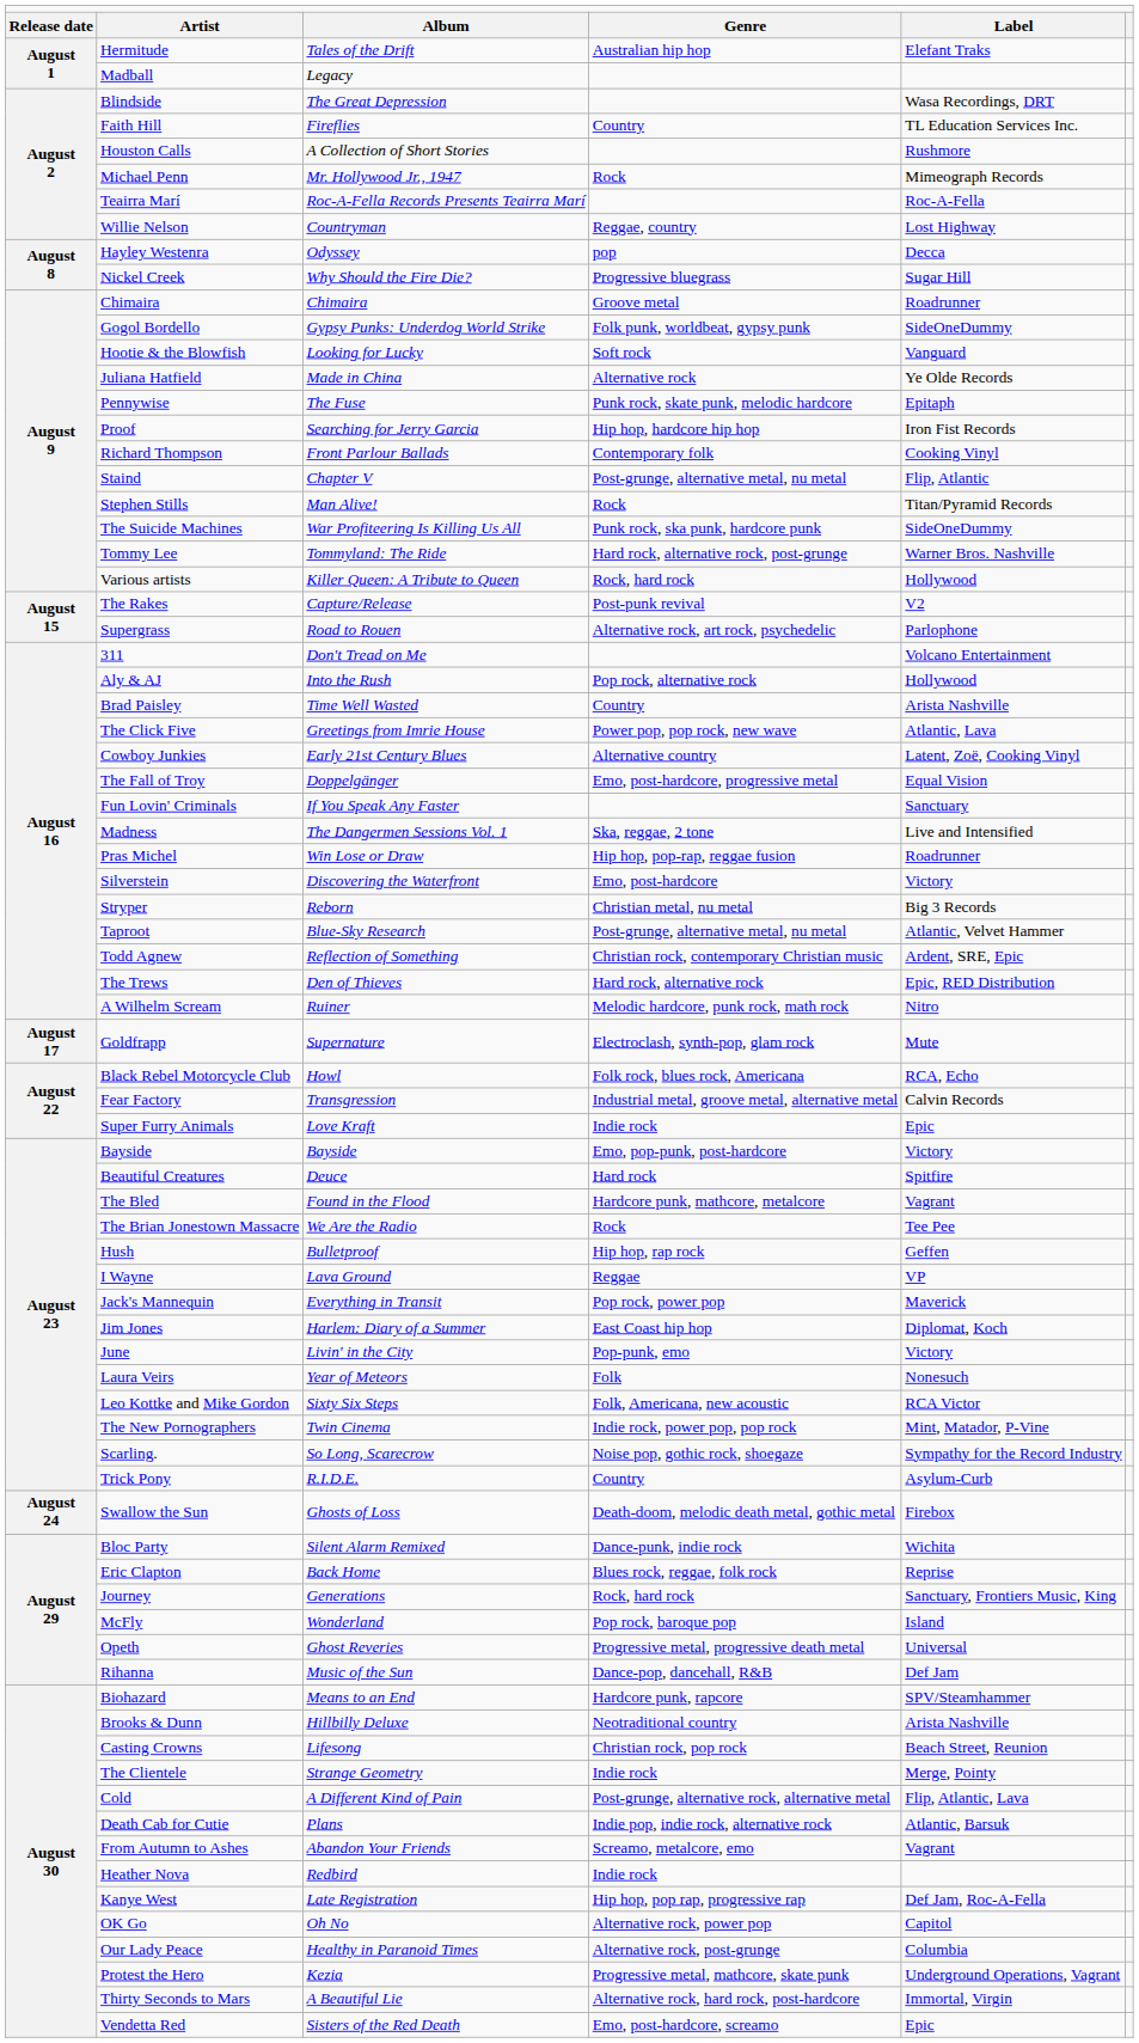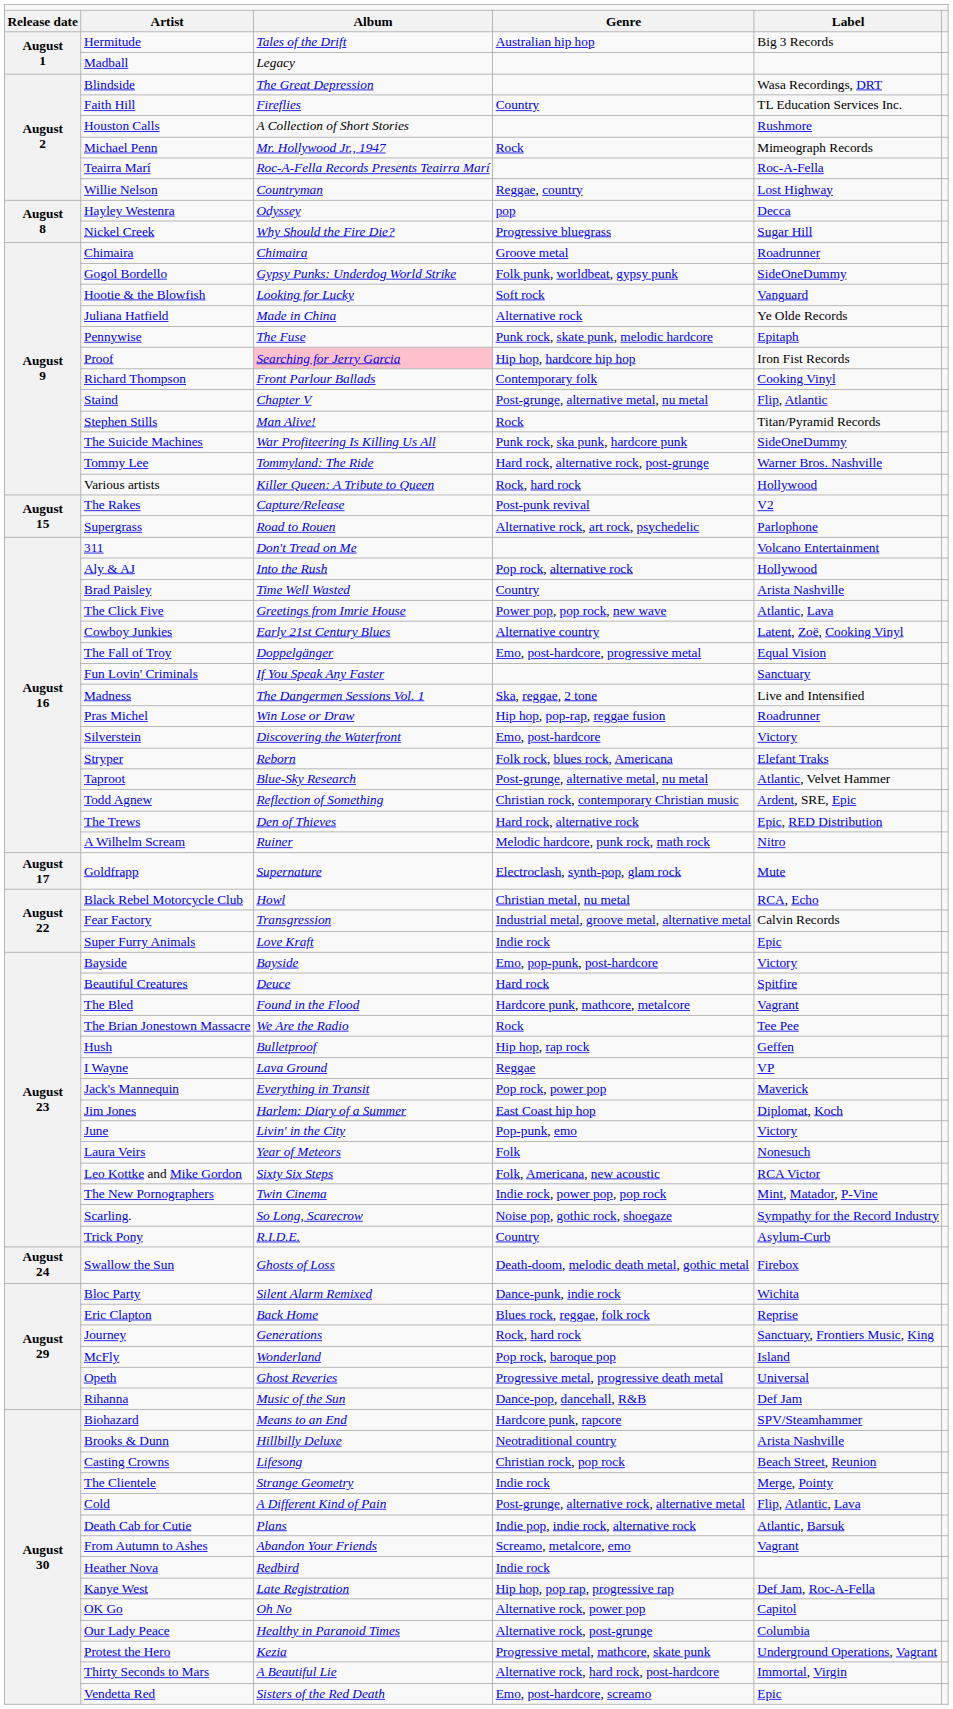Hermitude | column 5: Elefant Traks -> Big 3 Records
Proof | column 3: no background -> pink background
Stryper | column 4: Christian metal, nu metal -> Folk rock, blues rock, Americana
Stryper | column 5: Big 3 Records -> Elefant Traks
Black Rebel Motorcycle Club | column 4: Folk rock, blues rock, Americana -> Christian metal, nu metal
